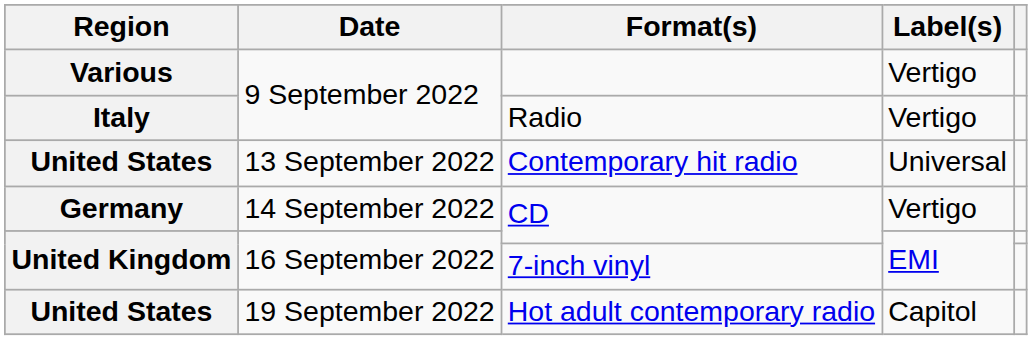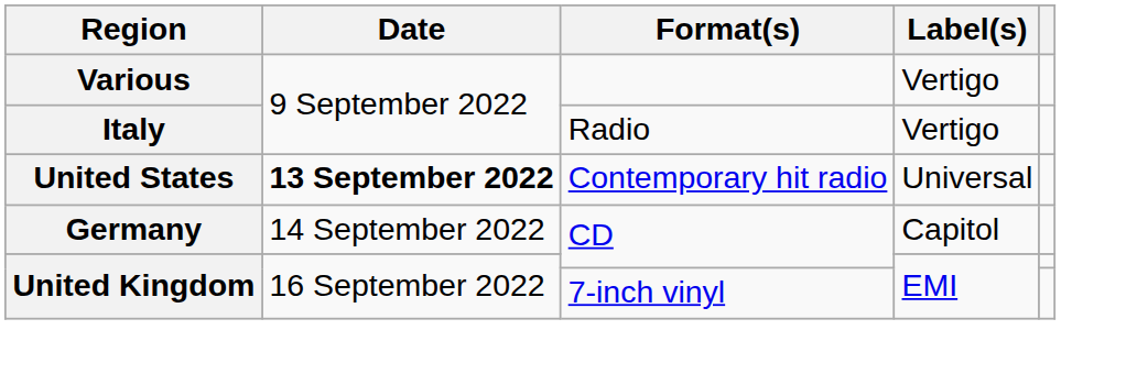Contemporary hit radio | Date: normal -> bold
Germany / CD | Label(s): Vertigo -> Capitol
- row: United States | 19 September 2022 | Hot adult contemporary radio | Capitol
